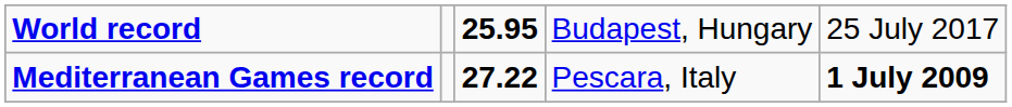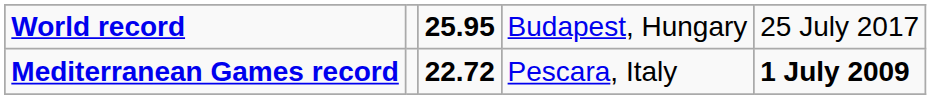Mediterranean Games record | column 3: 27.22 -> 22.72
